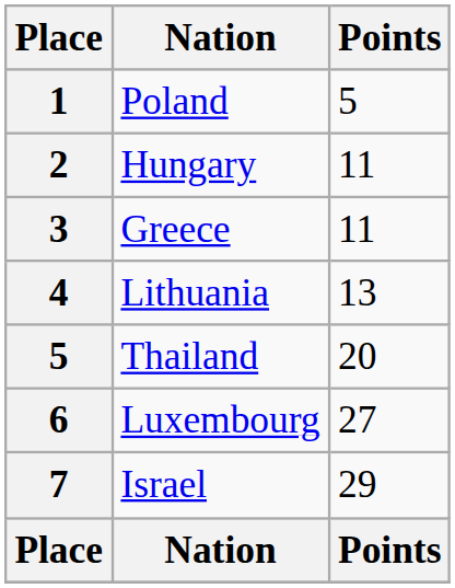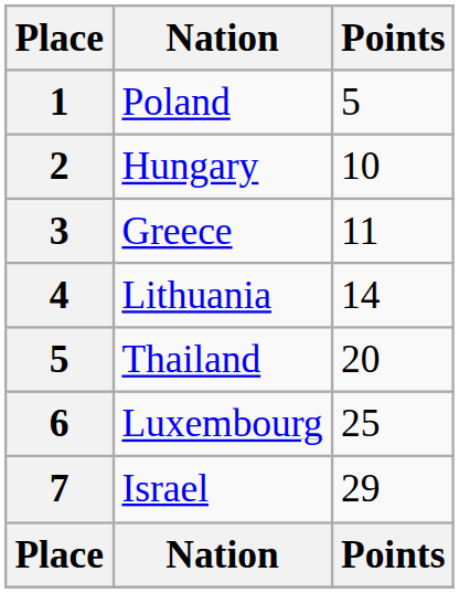Hungary | Points: 11 -> 10
Lithuania | Points: 13 -> 14
Luxembourg | Points: 27 -> 25
